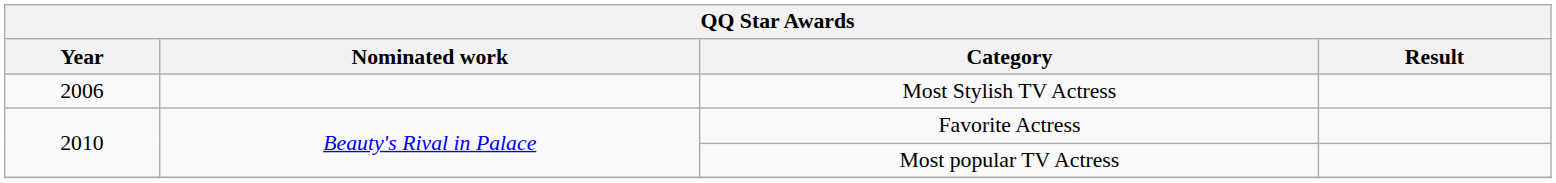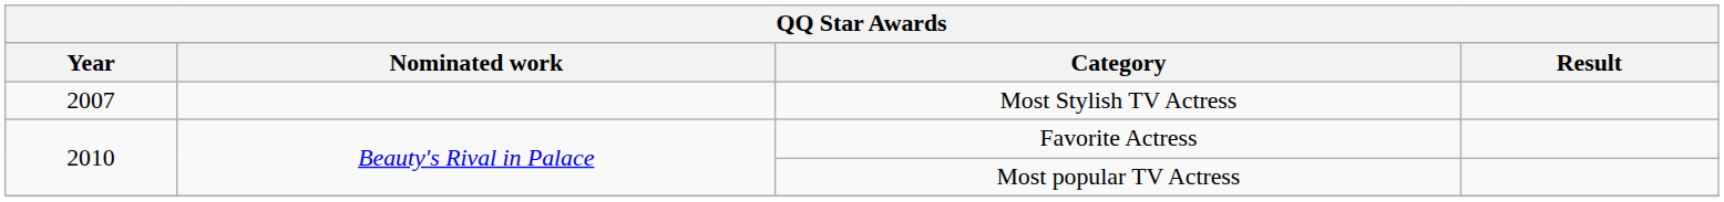Most Stylish TV Actress | Year: 2006 -> 2007
